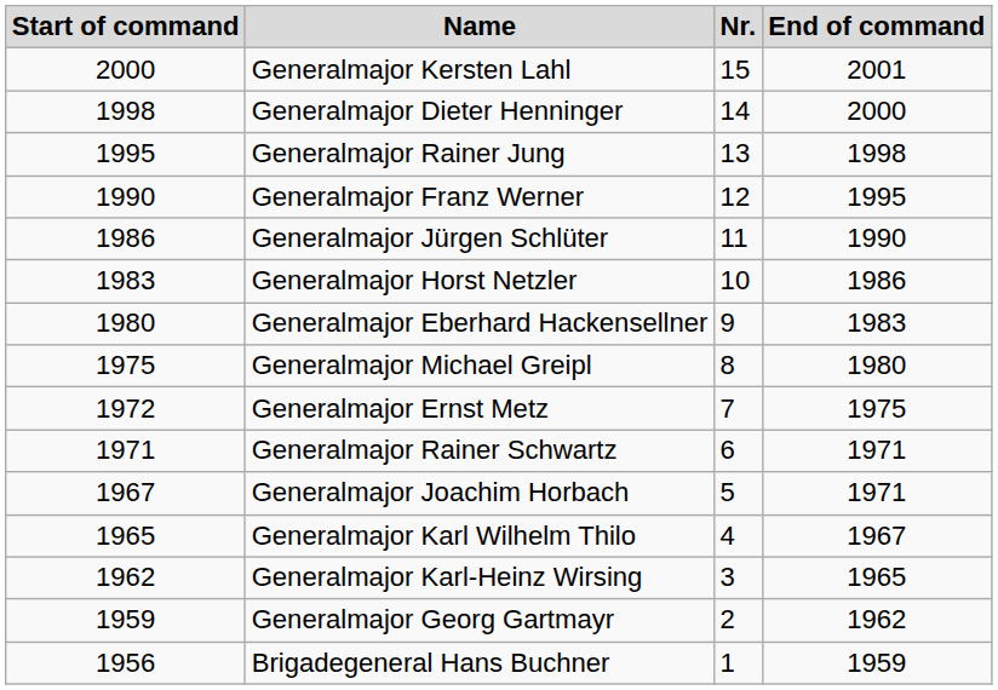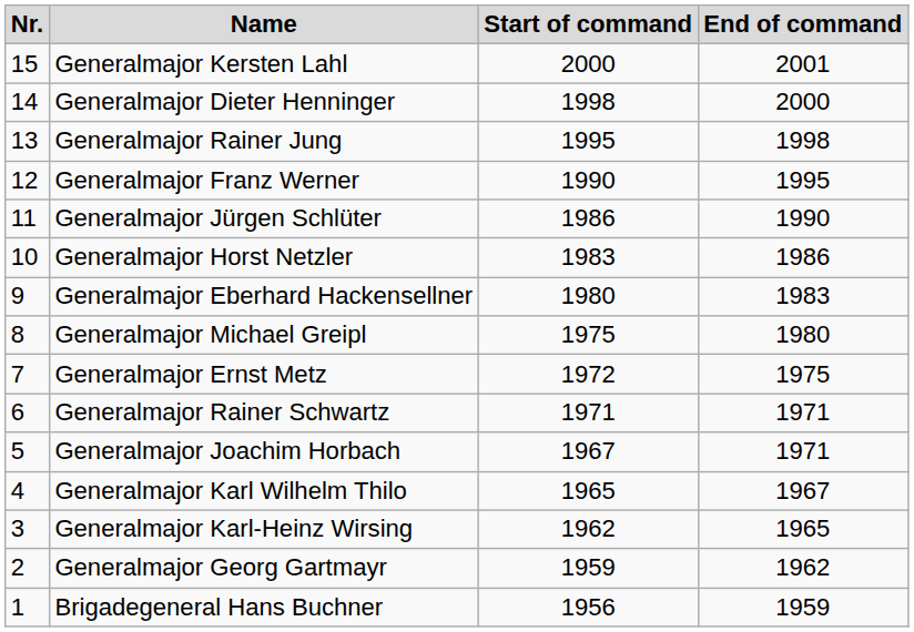columns swapped: Nr. <-> Start of command
